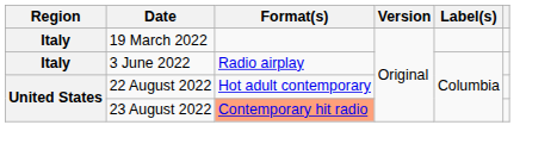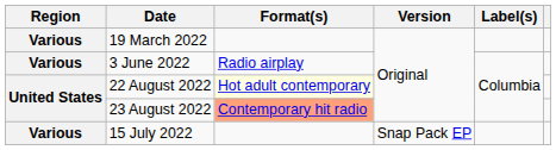19 March 2022 | Region: Italy -> Various
3 June 2022 | Region: Italy -> Various
22 August 2022 | Format(s): no background -> lightyellow background
+ row: Various | 15 July 2022 | Snap Pack EP
